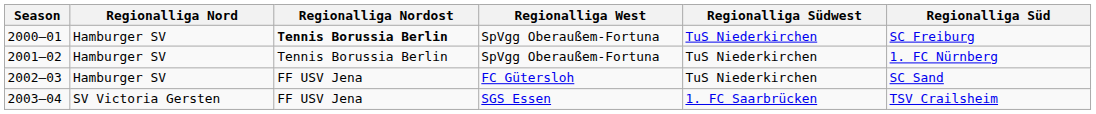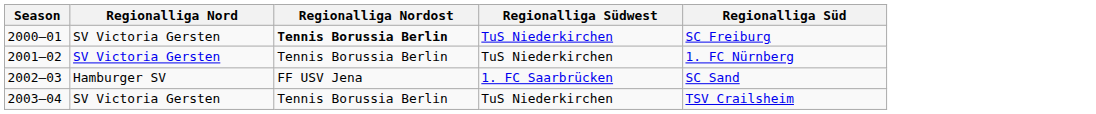- column: Regionalliga West | SpVgg Oberaußem-Fortuna | SpVgg Oberaußem-Fortuna | FC Gütersloh | SGS Essen
2000–01 | Regionalliga Nord: Hamburger SV -> SV Victoria Gersten
2001–02 | Regionalliga Nord: Hamburger SV -> SV Victoria Gersten
2002–03 | Regionalliga Südwest: TuS Niederkirchen -> 1. FC Saarbrücken
2003–04 | Regionalliga Nordost: FF USV Jena -> Tennis Borussia Berlin
2003–04 | Regionalliga Südwest: 1. FC Saarbrücken -> TuS Niederkirchen
